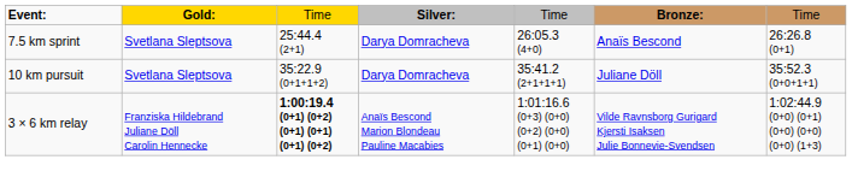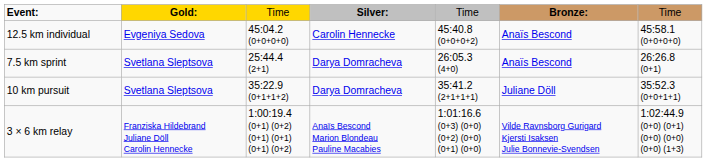+ row: 12.5 km individual | Evgeniya Sedova | 45:04.2 (0+0+0+0) | Carolin Hennecke | 45:40.8 (0+0+0+2) | Anaïs Bescond | 45:58.1 (0+0+0+0)
3 × 6 km relay | column 3: bold -> normal
